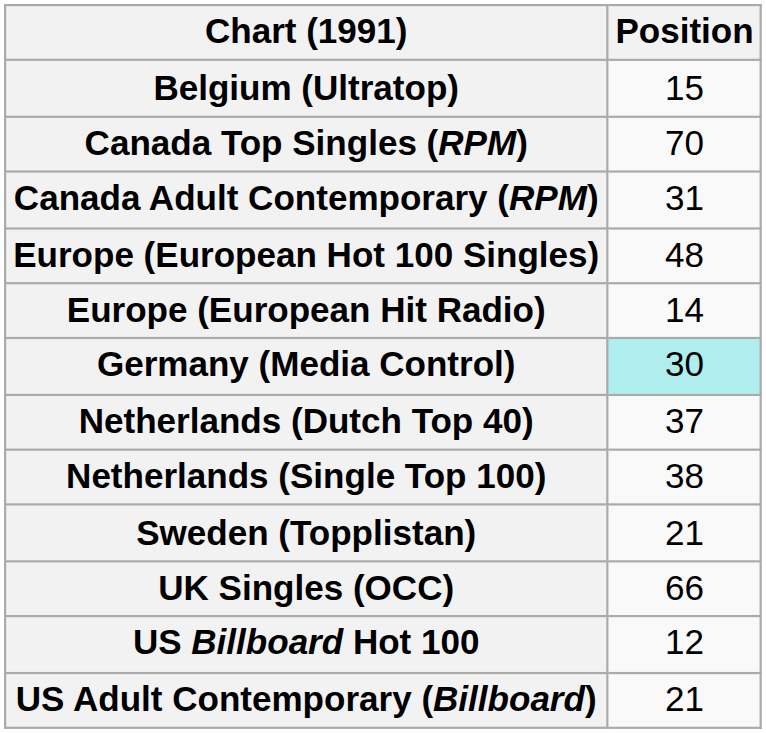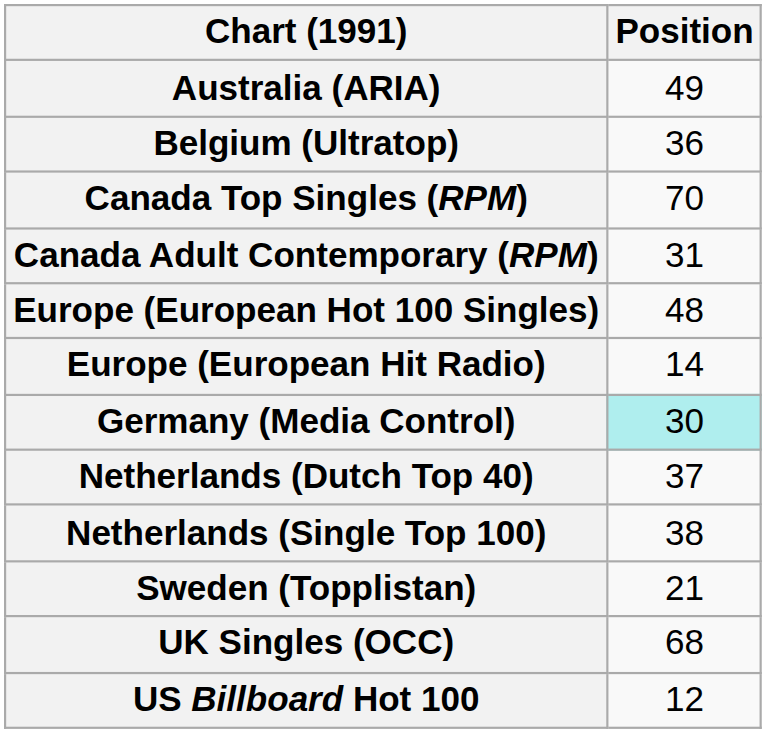+ row: Australia (ARIA) | 49
Belgium (Ultratop) | Position: 15 -> 36
UK Singles (OCC) | Position: 66 -> 68
- row: US Adult Contemporary (Billboard) | 21
